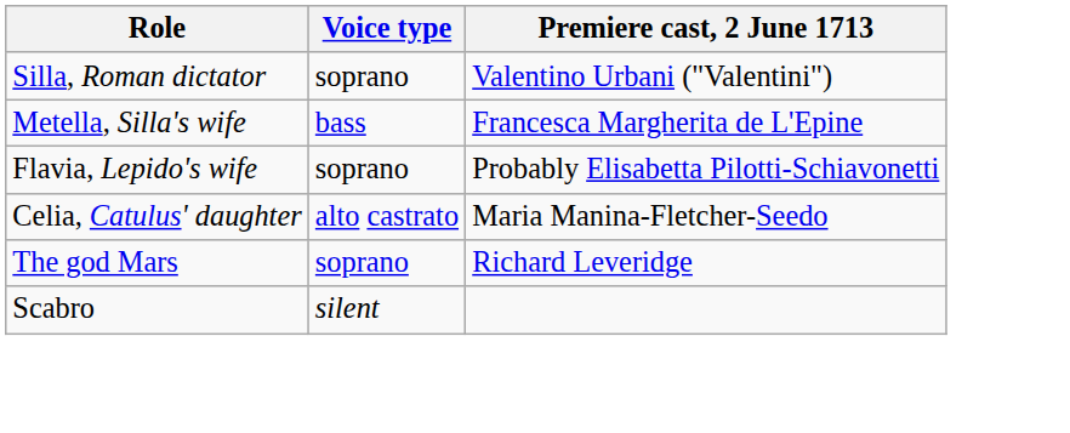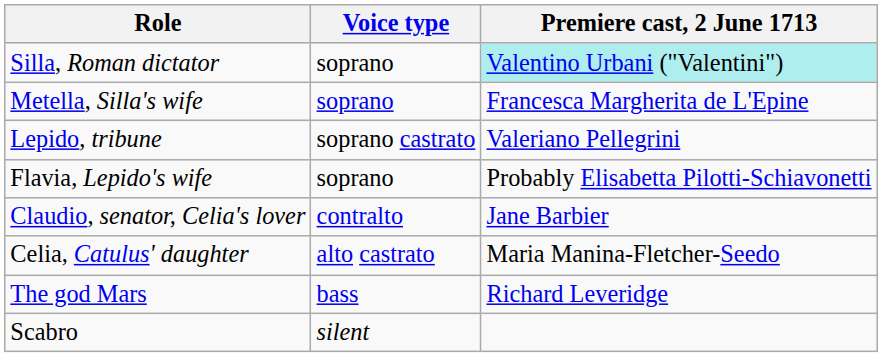Silla, Roman dictator | Premiere cast, 2 June 1713: no background -> paleturquoise background
Metella, Silla's wife | Voice type: bass -> soprano
+ row: Lepido, tribune | soprano castrato | Valeriano Pellegrini
+ row: Claudio, senator, Celia's lover | contralto | Jane Barbier
The god Mars | Voice type: soprano -> bass
